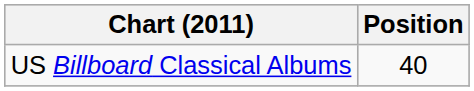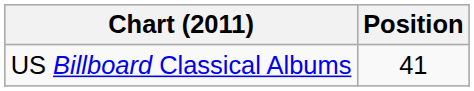US Billboard Classical Albums | Position: 40 -> 41
